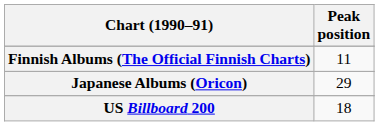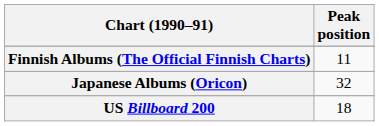Japanese Albums (Oricon) | Peak position: 29 -> 32
